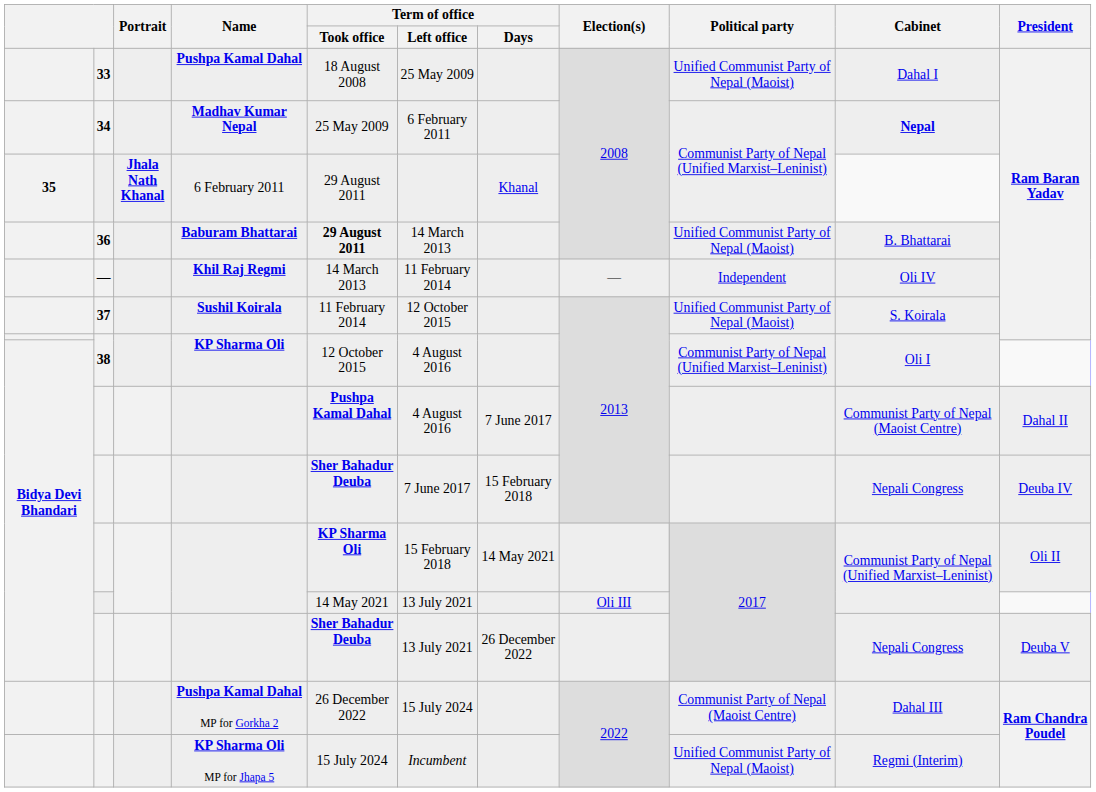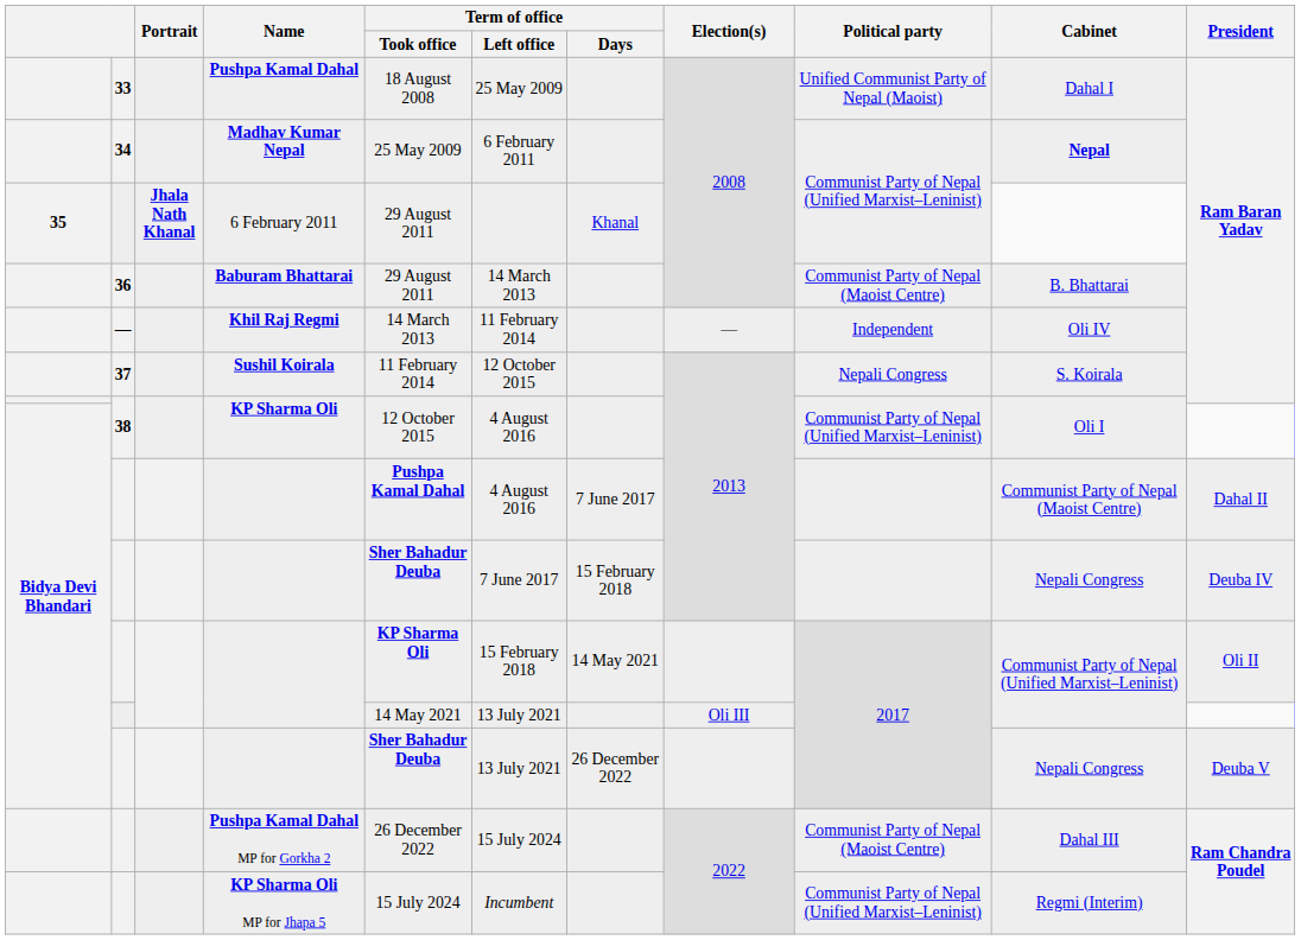Baburam Bhattarai | Term of office / Took office: bold -> normal
Baburam Bhattarai | Political party: Unified Communist Party of Nepal (Maoist) -> Communist Party of Nepal (Maoist Centre)
Sushil Koirala | Political party: Unified Communist Party of Nepal (Maoist) -> Nepali Congress
KP Sharma Oli MP for Jhapa 5 | Political party: Unified Communist Party of Nepal (Maoist) -> Communist Party of Nepal (Unified Marxist–Leninist)
